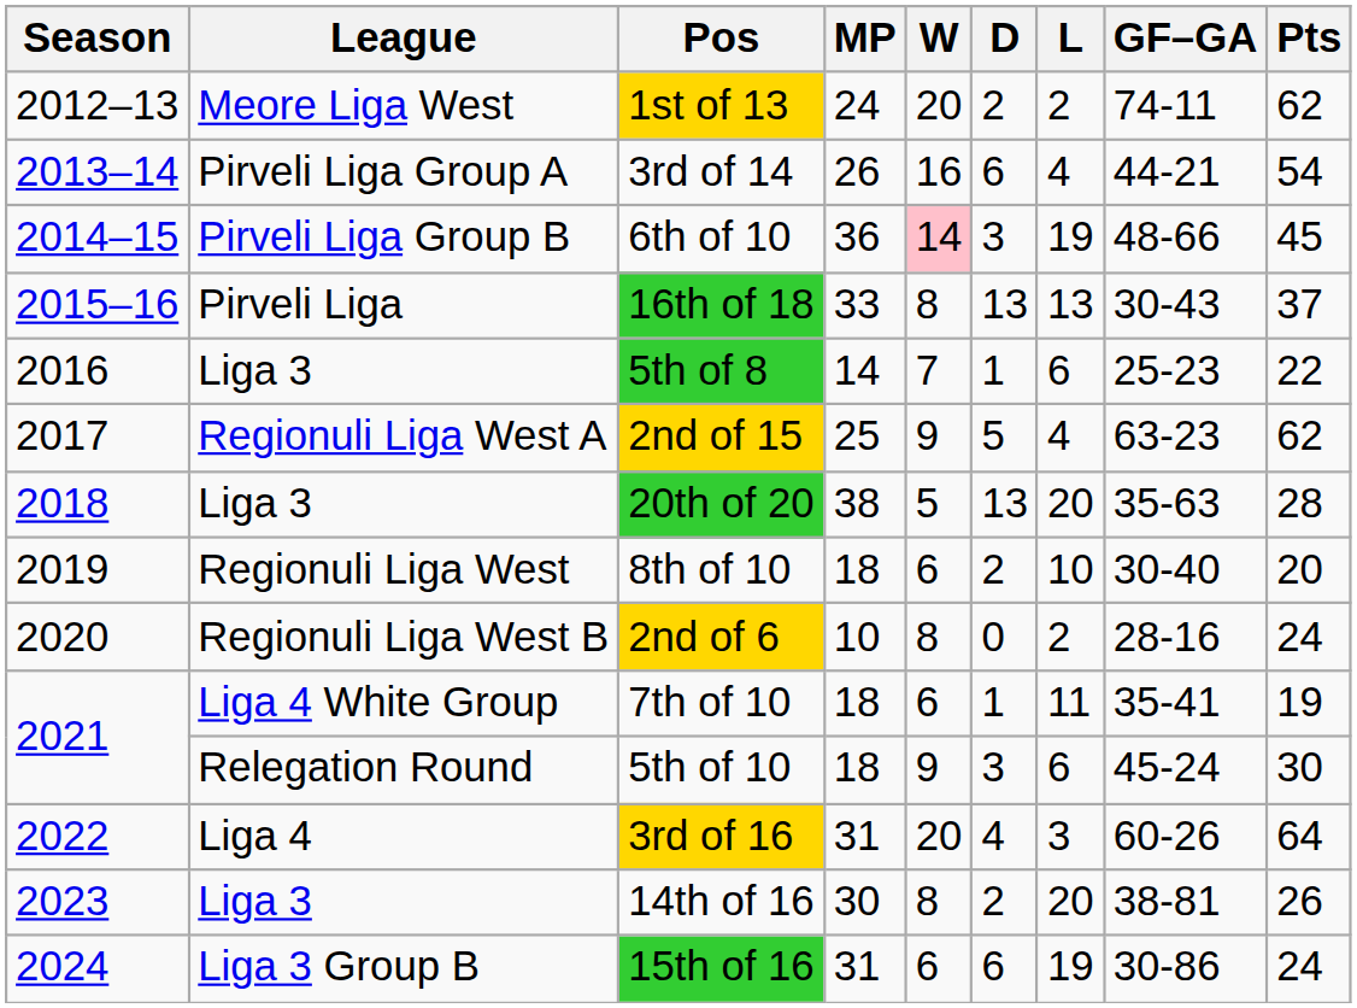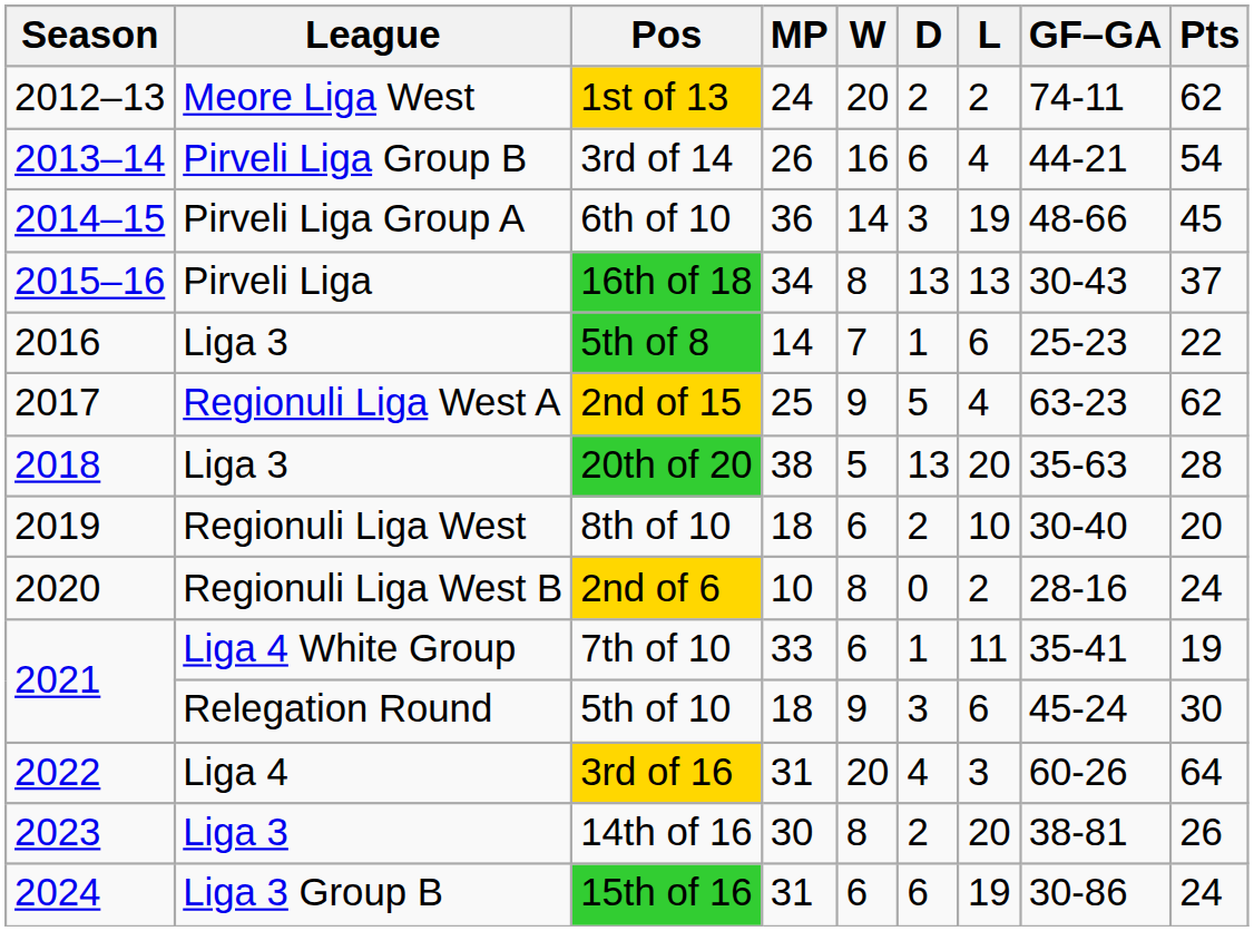3rd of 14 | League: Pirveli Liga Group A -> Pirveli Liga Group B
6th of 10 | League: Pirveli Liga Group B -> Pirveli Liga Group A
6th of 10 | W: pink background -> no background
16th of 18 | MP: 33 -> 34
7th of 10 | MP: 18 -> 33
